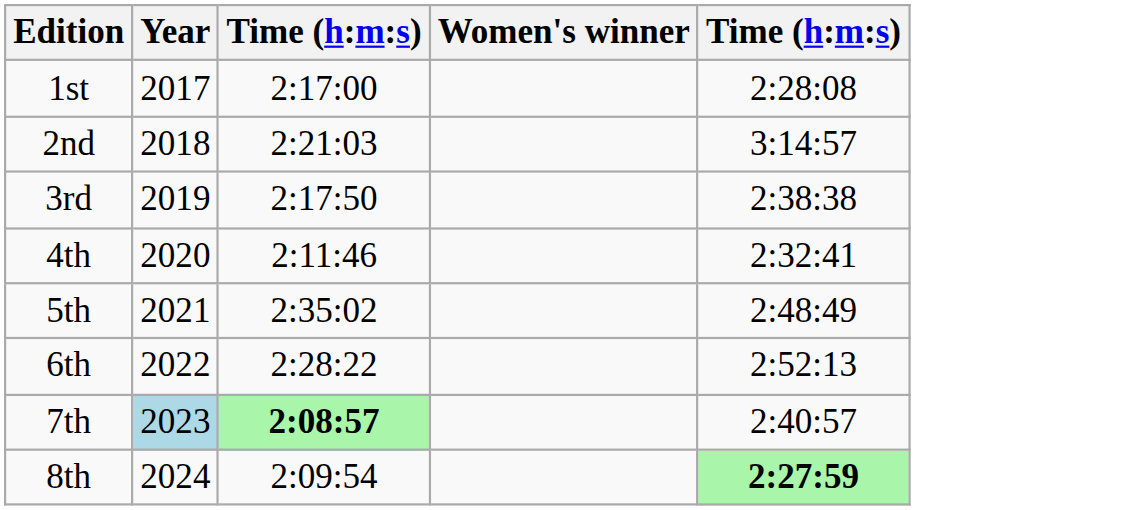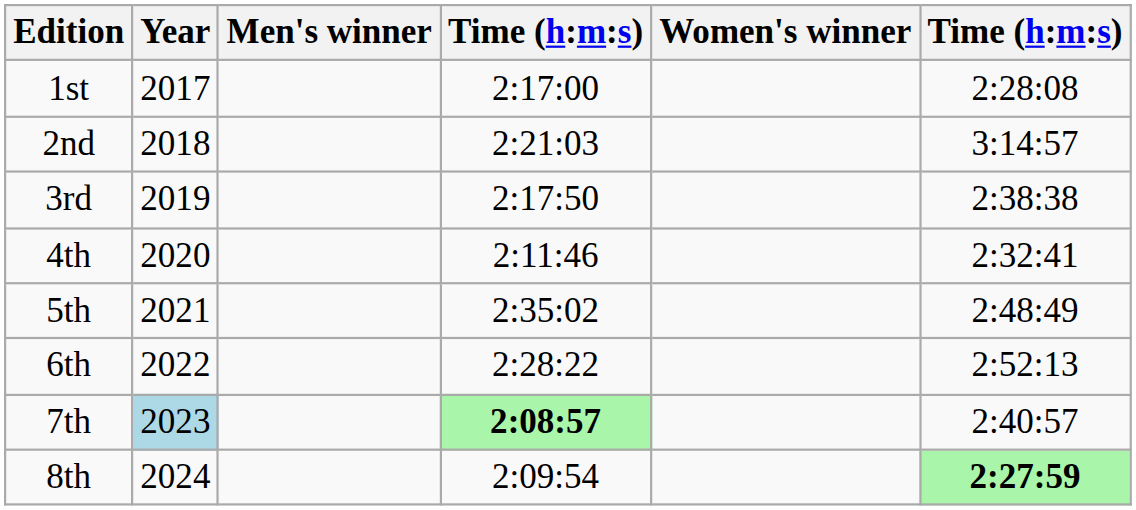+ column: Men's winner
